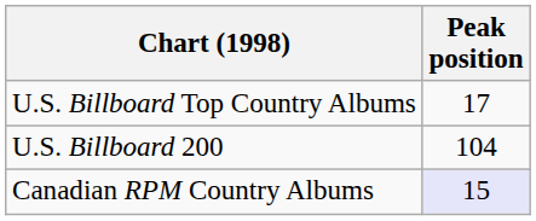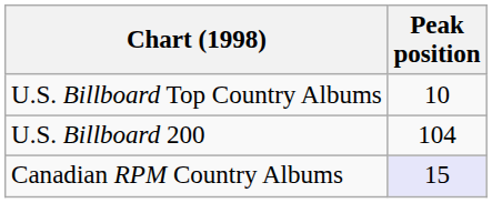U.S. Billboard Top Country Albums | Peak position: 17 -> 10
